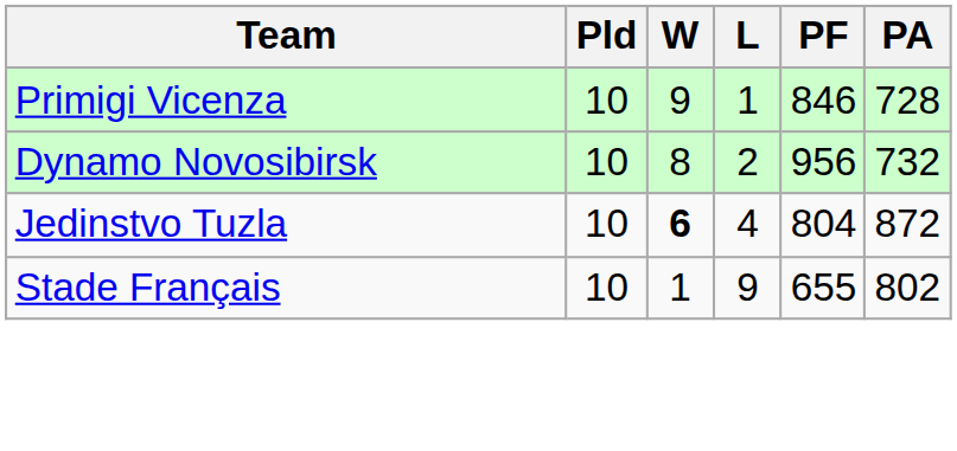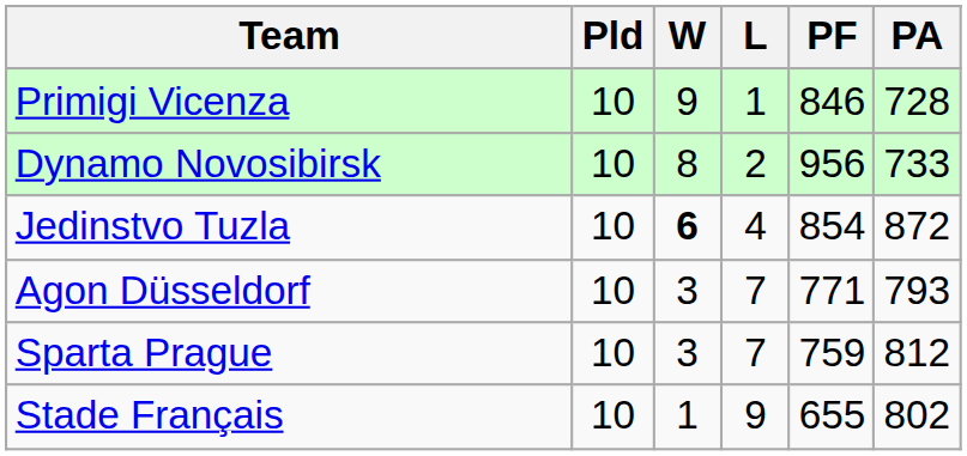Dynamo Novosibirsk | PA: 732 -> 733
Jedinstvo Tuzla | PF: 804 -> 854
+ row: Agon Düsseldorf | 10 | 3 | 7 | 771 | 793
+ row: Sparta Prague | 10 | 3 | 7 | 759 | 812
